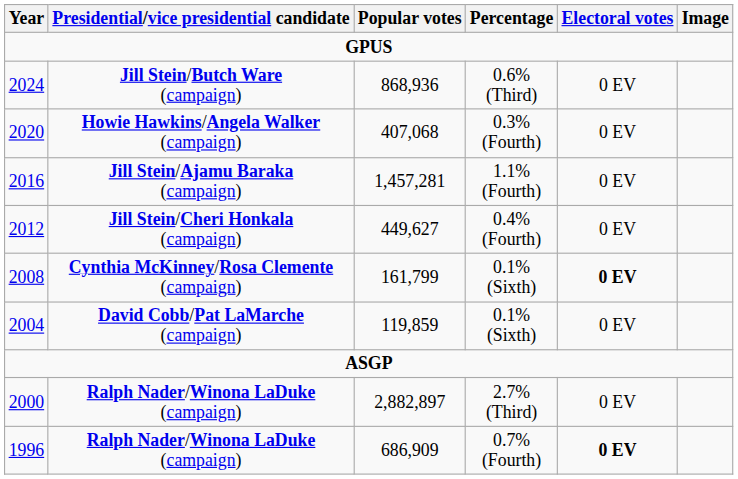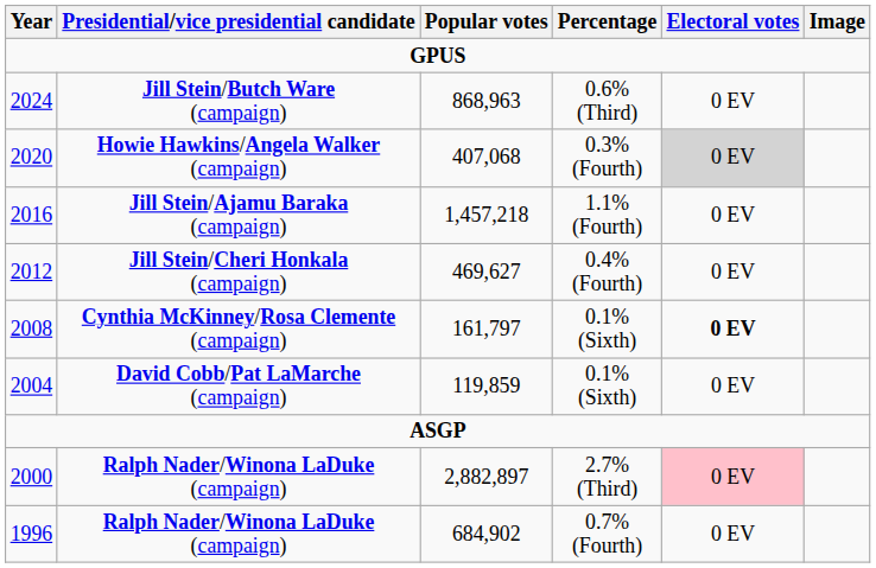Jill Stein/Butch Ware (campaign) | Popular votes: 868,936 -> 868,963
Howie Hawkins/Angela Walker (campaign) | Electoral votes: no background -> lightgrey background
Jill Stein/Ajamu Baraka (campaign) | Popular votes: 1,457,281 -> 1,457,218
Jill Stein/Cheri Honkala (campaign) | Popular votes: 449,627 -> 469,627
Cynthia McKinney/Rosa Clemente (campaign) | Popular votes: 161,799 -> 161,797
Ralph Nader/Winona LaDuke (campaign) / 2.7% (Third) | Electoral votes: no background -> pink background
Ralph Nader/Winona LaDuke (campaign) / 0.7% (Fourth) | Popular votes: 686,909 -> 684,902
Ralph Nader/Winona LaDuke (campaign) / 0.7% (Fourth) | Electoral votes: bold -> normal
